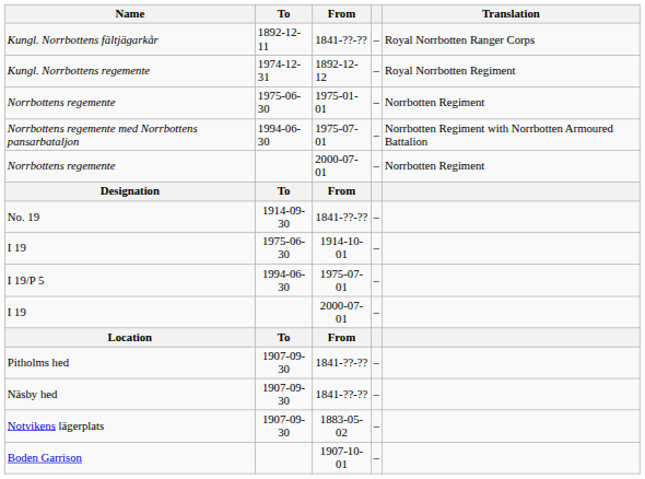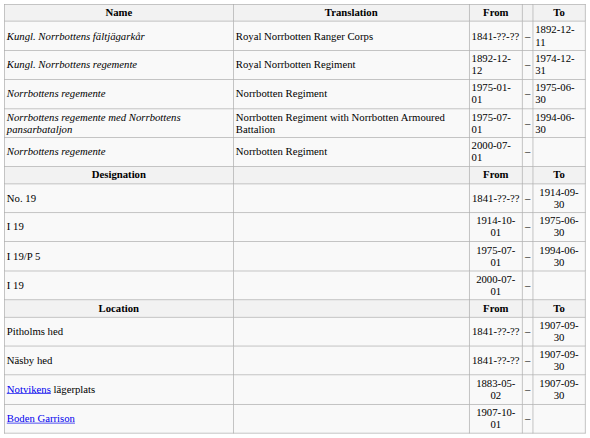columns swapped: Translation <-> To
